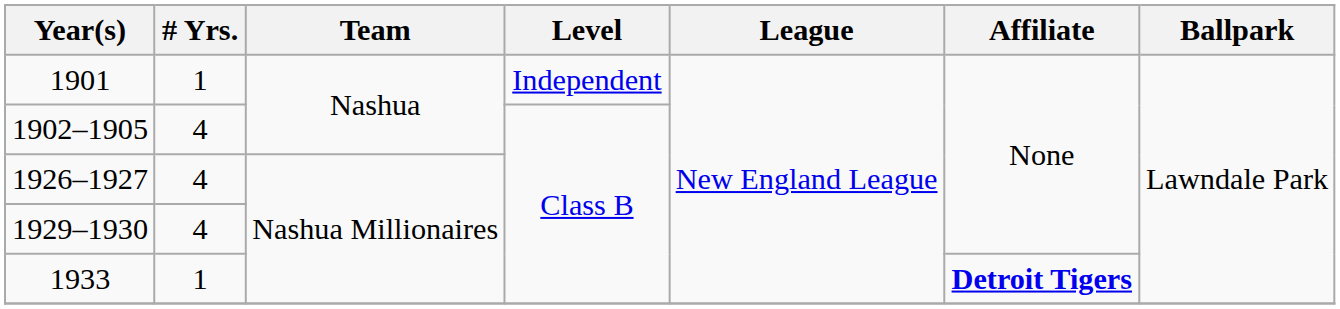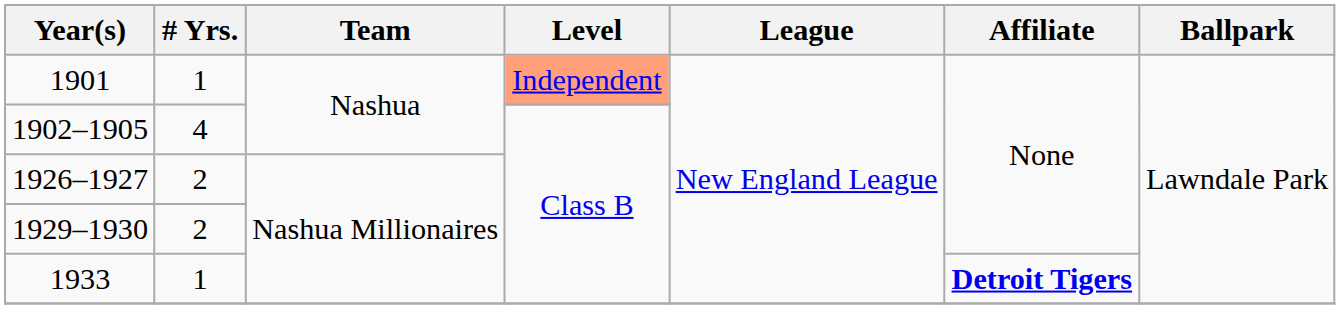1901 | Level: no background -> lightsalmon background
1926–1927 | # Yrs.: 4 -> 2
1929–1930 | # Yrs.: 4 -> 2
